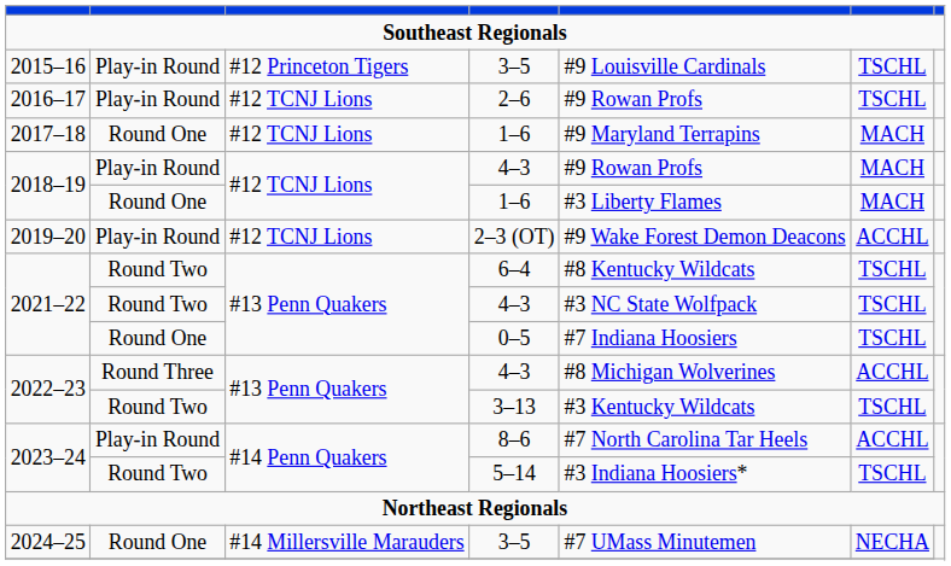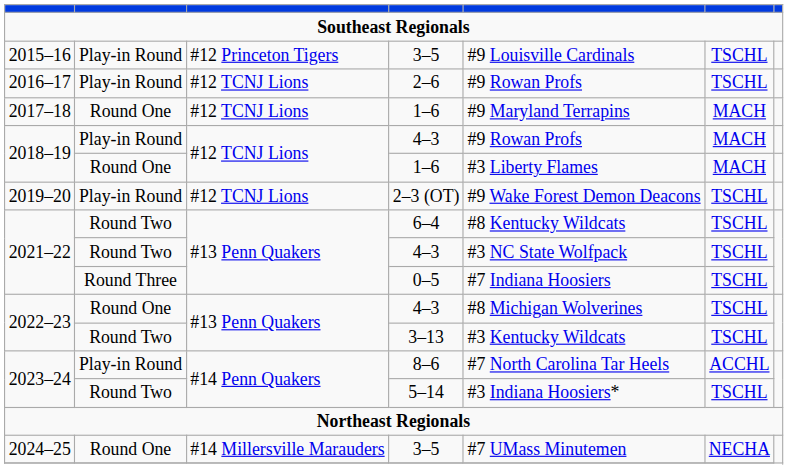2–3 (OT) | column 6: ACCHL -> TSCHL
0–5 | column 2: Round One -> Round Three
2022–23 / 4–3 | column 2: Round Three -> Round One
2022–23 / 4–3 | column 6: ACCHL -> TSCHL
